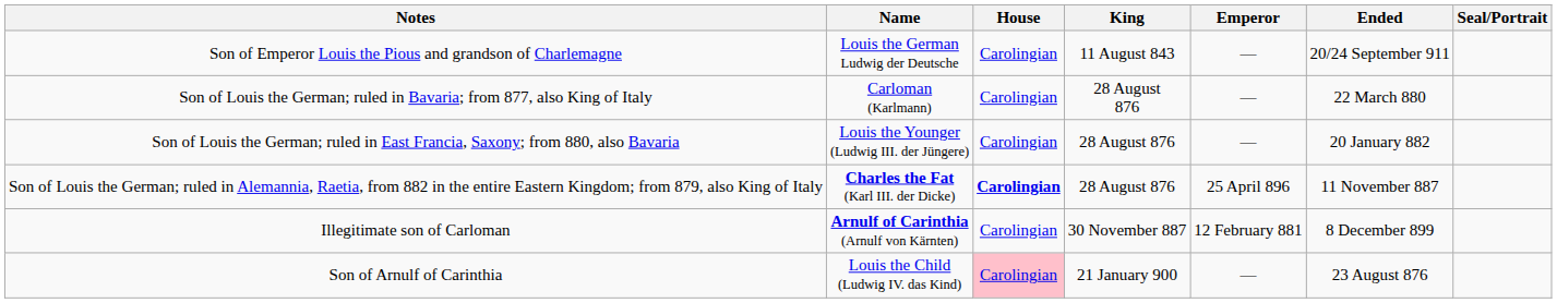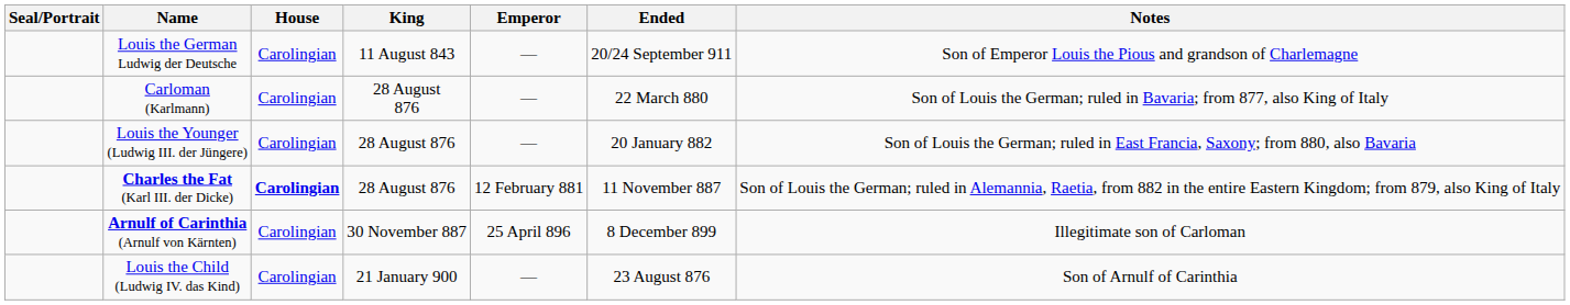columns swapped: Seal/Portrait <-> Notes
Charles the Fat (Karl III. der Dicke) | Emperor: 25 April 896 -> 12 February 881
Arnulf of Carinthia (Arnulf von Kärnten) | Emperor: 12 February 881 -> 25 April 896
Louis the Child (Ludwig IV. das Kind) | House: pink background -> no background
